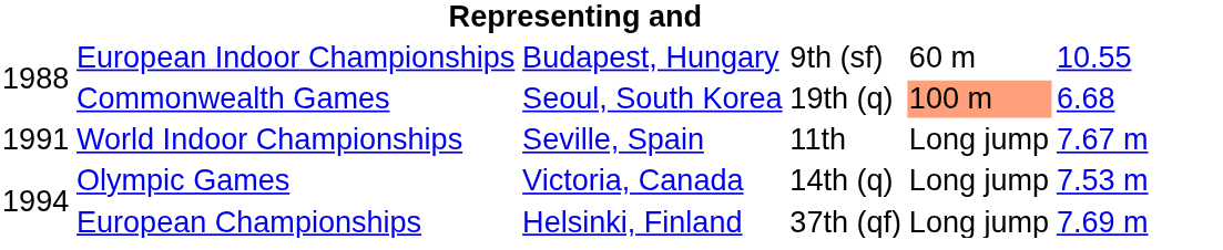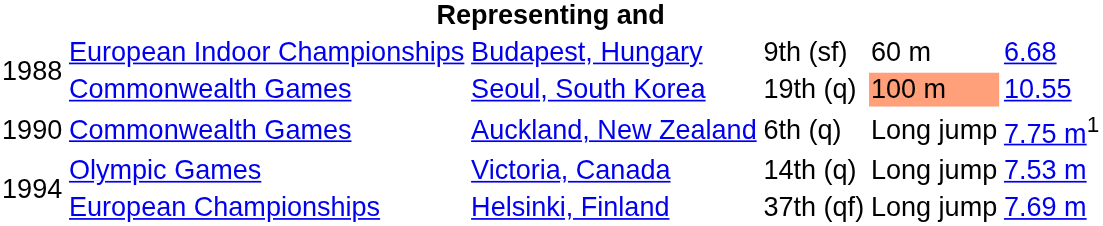Budapest, Hungary | column 6: 10.55 -> 6.68
Seoul, South Korea | column 6: 6.68 -> 10.55
+ row: 1990 | Commonwealth Games | Auckland, New Zealand | 6th (q) | Long jump | 7.75 m1
- row: 1991 | World Indoor Championships | Seville, Spain | 11th | Long jump | 7.67 m
